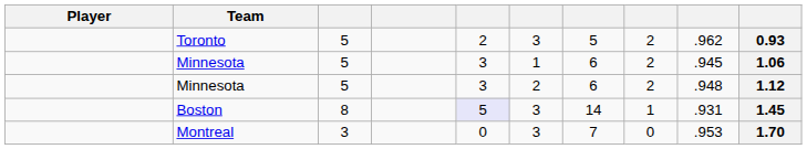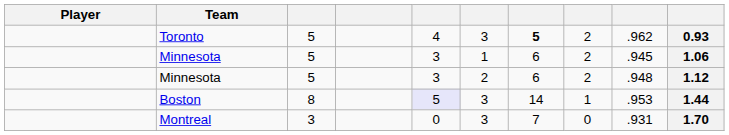Toronto | column 5: 2 -> 4
Toronto | column 7: normal -> bold
Boston | column 9: .931 -> .953
Boston | column 10: 1.45 -> 1.44
Montreal | column 9: .953 -> .931
